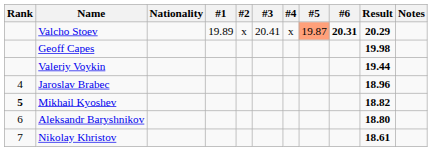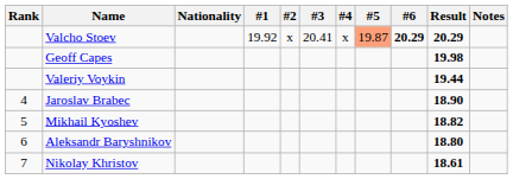Valcho Stoev | #1: 19.89 -> 19.92
Valcho Stoev | #6: 20.31 -> 20.29
Jaroslav Brabec | Result: 18.96 -> 18.90
Mikhail Kyoshev | Rank: bold -> normal
